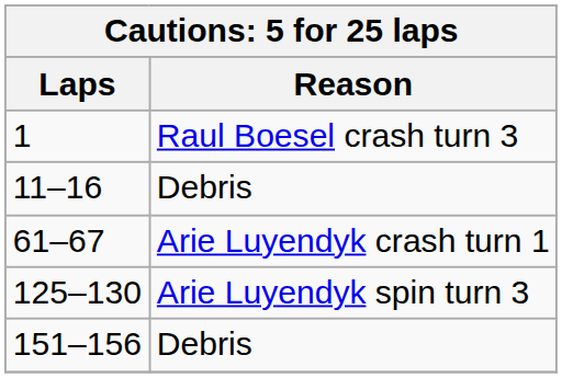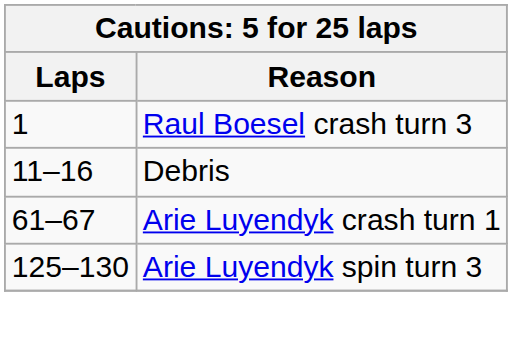- row: 151–156 | Debris
